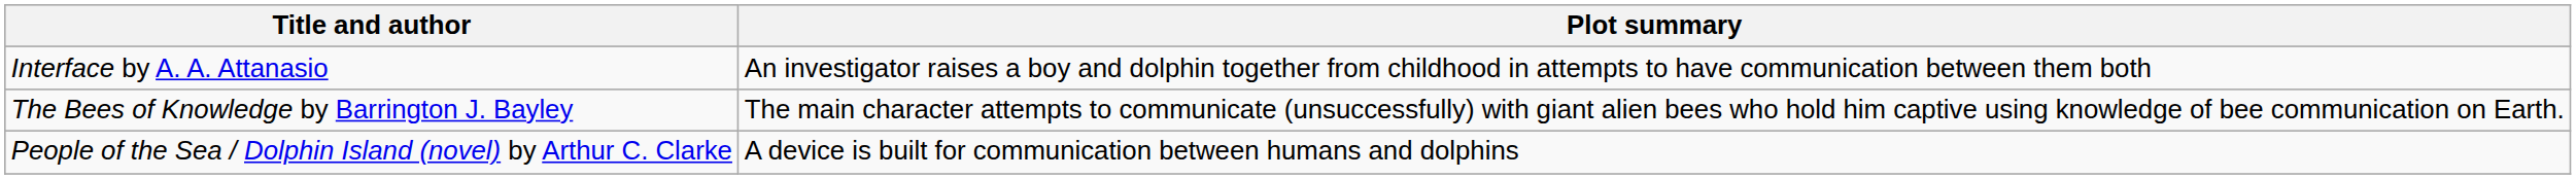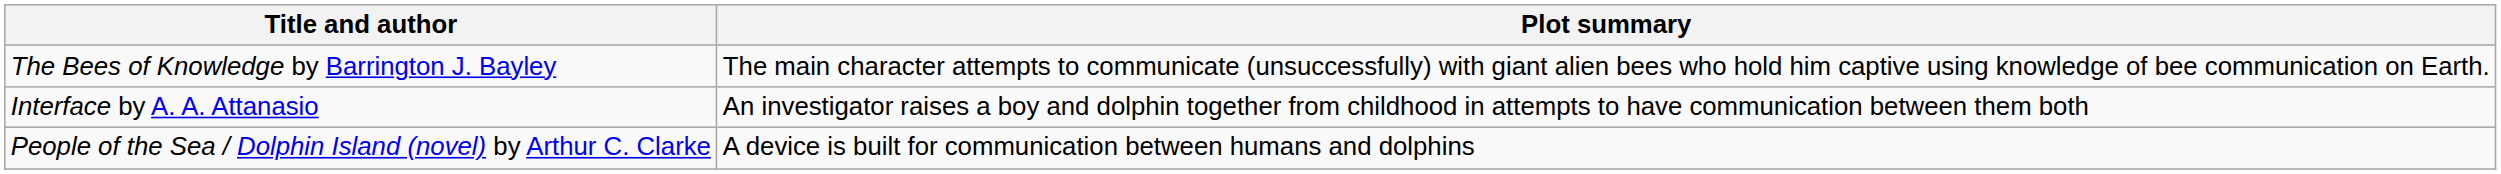rows swapped: The Bees of Knowledge by Barrington J. Bayley <-> Interface by A. A. Attanasio
